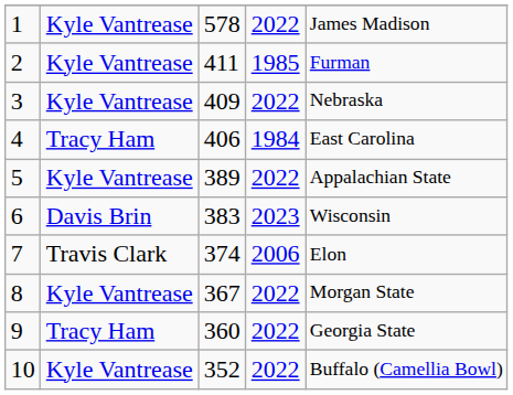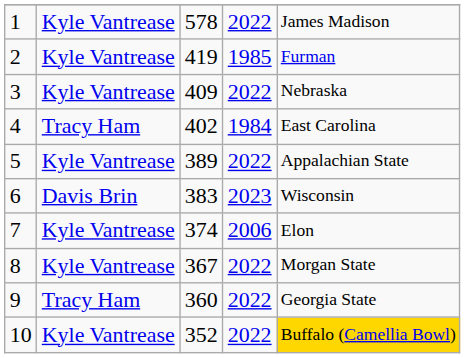2 | column 3: 411 -> 419
4 | column 3: 406 -> 402
7 | column 2: Travis Clark -> Kyle Vantrease
10 | column 5: no background -> gold background
